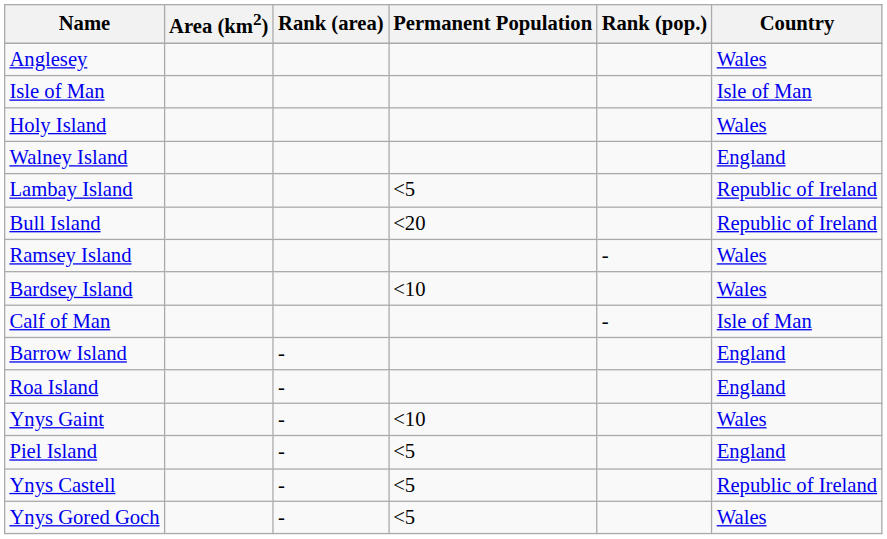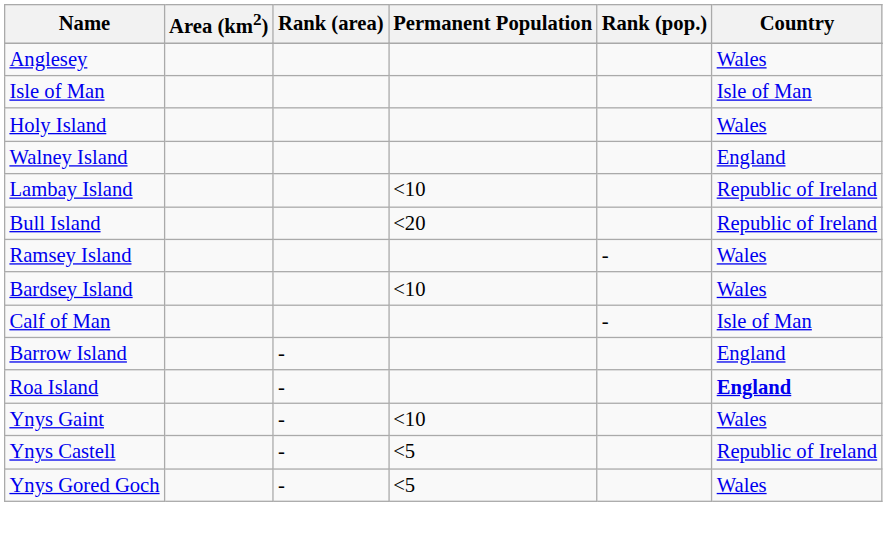Lambay Island | Permanent Population: <5 -> <10
Roa Island | Country: normal -> bold
- row: Piel Island | - | <5 | England
